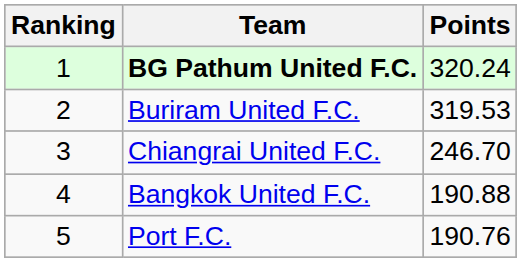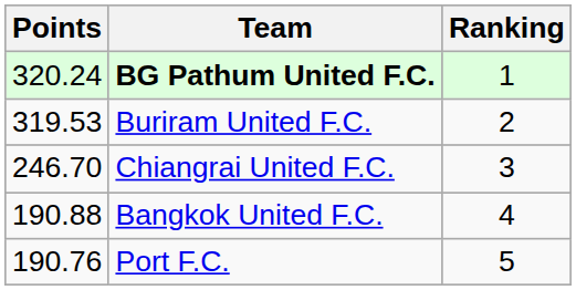columns swapped: Ranking <-> Points
